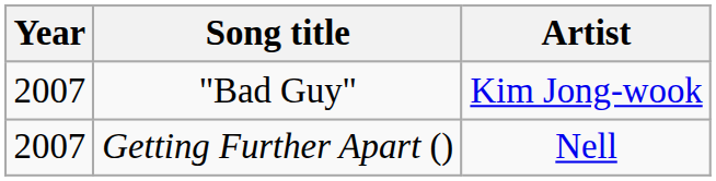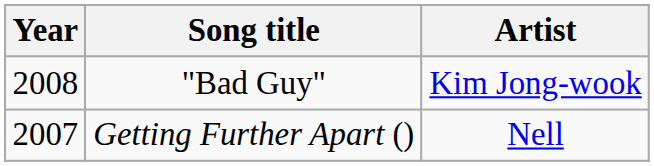"Bad Guy" | Year: 2007 -> 2008
